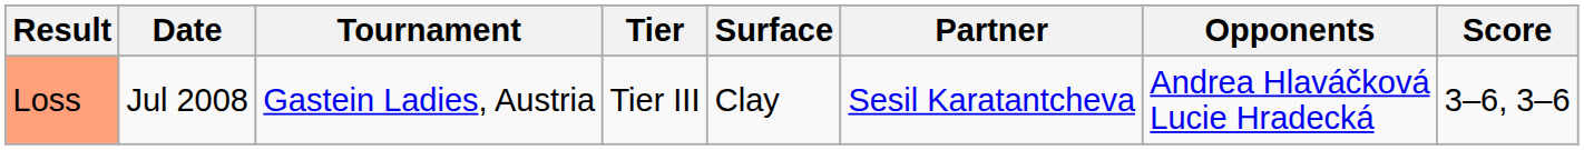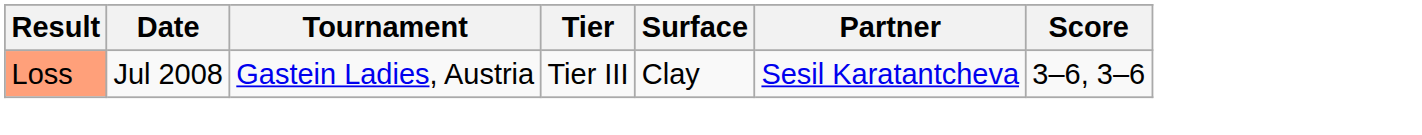- column: Opponents | Andrea Hlaváčková Lucie Hradecká
